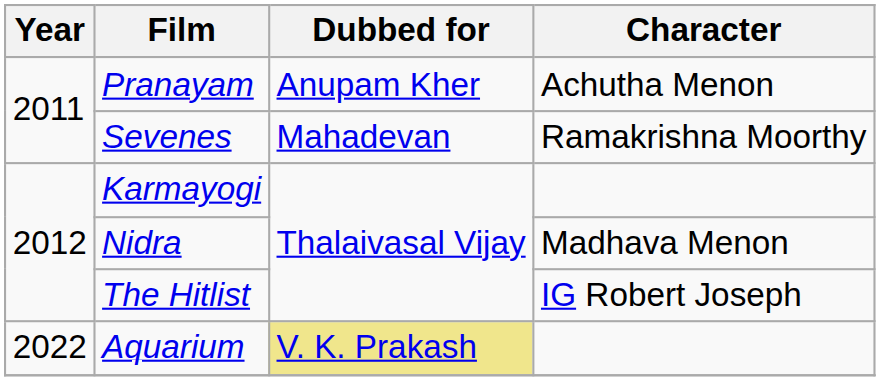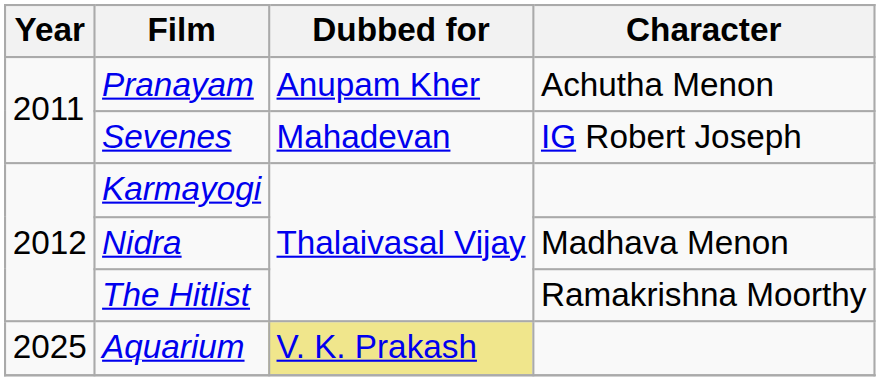Sevenes | Character: Ramakrishna Moorthy -> IG Robert Joseph
The Hitlist | Character: IG Robert Joseph -> Ramakrishna Moorthy
Aquarium | Year: 2022 -> 2025
